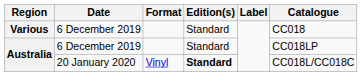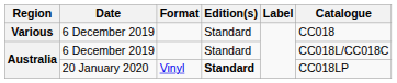Australia / 6 December 2019 | Catalogue: CC018LP -> CC018L/CC018C
Australia / 20 January 2020 | Catalogue: CC018L/CC018C -> CC018LP
